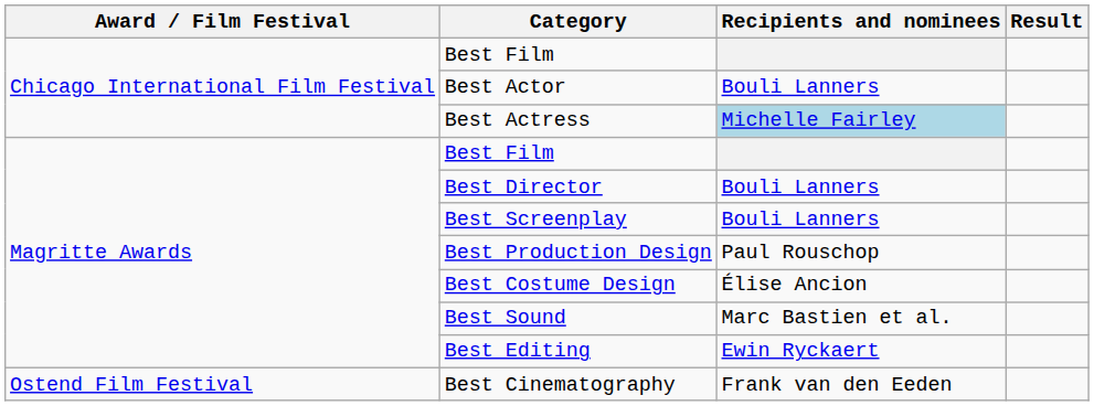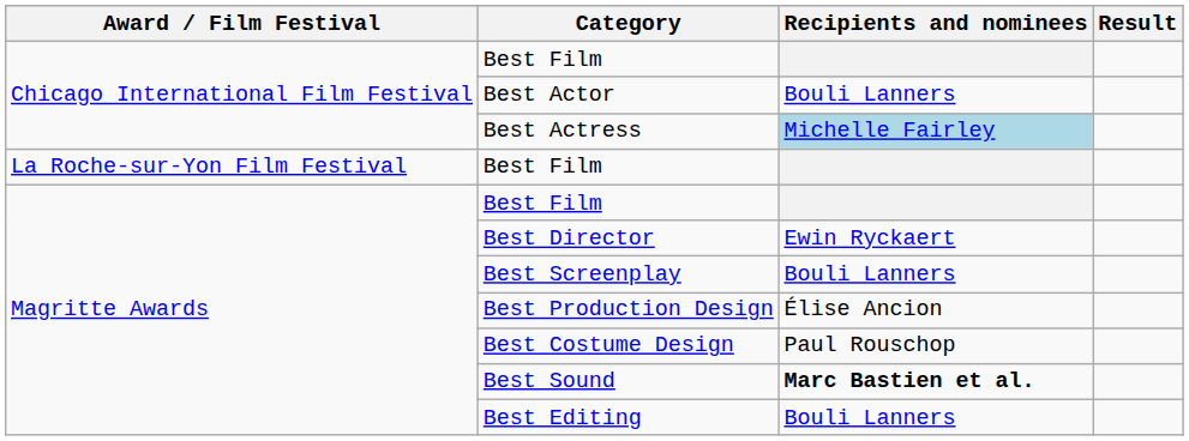+ row: La Roche-sur-Yon Film Festival | Best Film
Best Director | Recipients and nominees: Bouli Lanners -> Ewin Ryckaert
Best Production Design | Recipients and nominees: Paul Rouschop -> Élise Ancion
Best Costume Design | Recipients and nominees: Élise Ancion -> Paul Rouschop
Best Sound | Recipients and nominees: normal -> bold
Best Editing | Recipients and nominees: Ewin Ryckaert -> Bouli Lanners
- row: Ostend Film Festival | Best Cinematography | Frank van den Eeden
